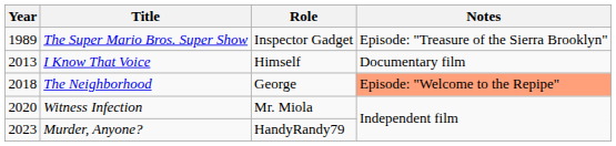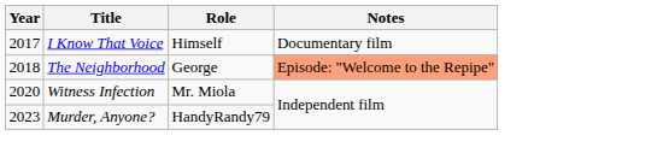- row: 1989 | The Super Mario Bros. Super Show | Inspector Gadget | Episode: "Treasure of the Sierra Brooklyn"
I Know That Voice | Year: 2013 -> 2017
